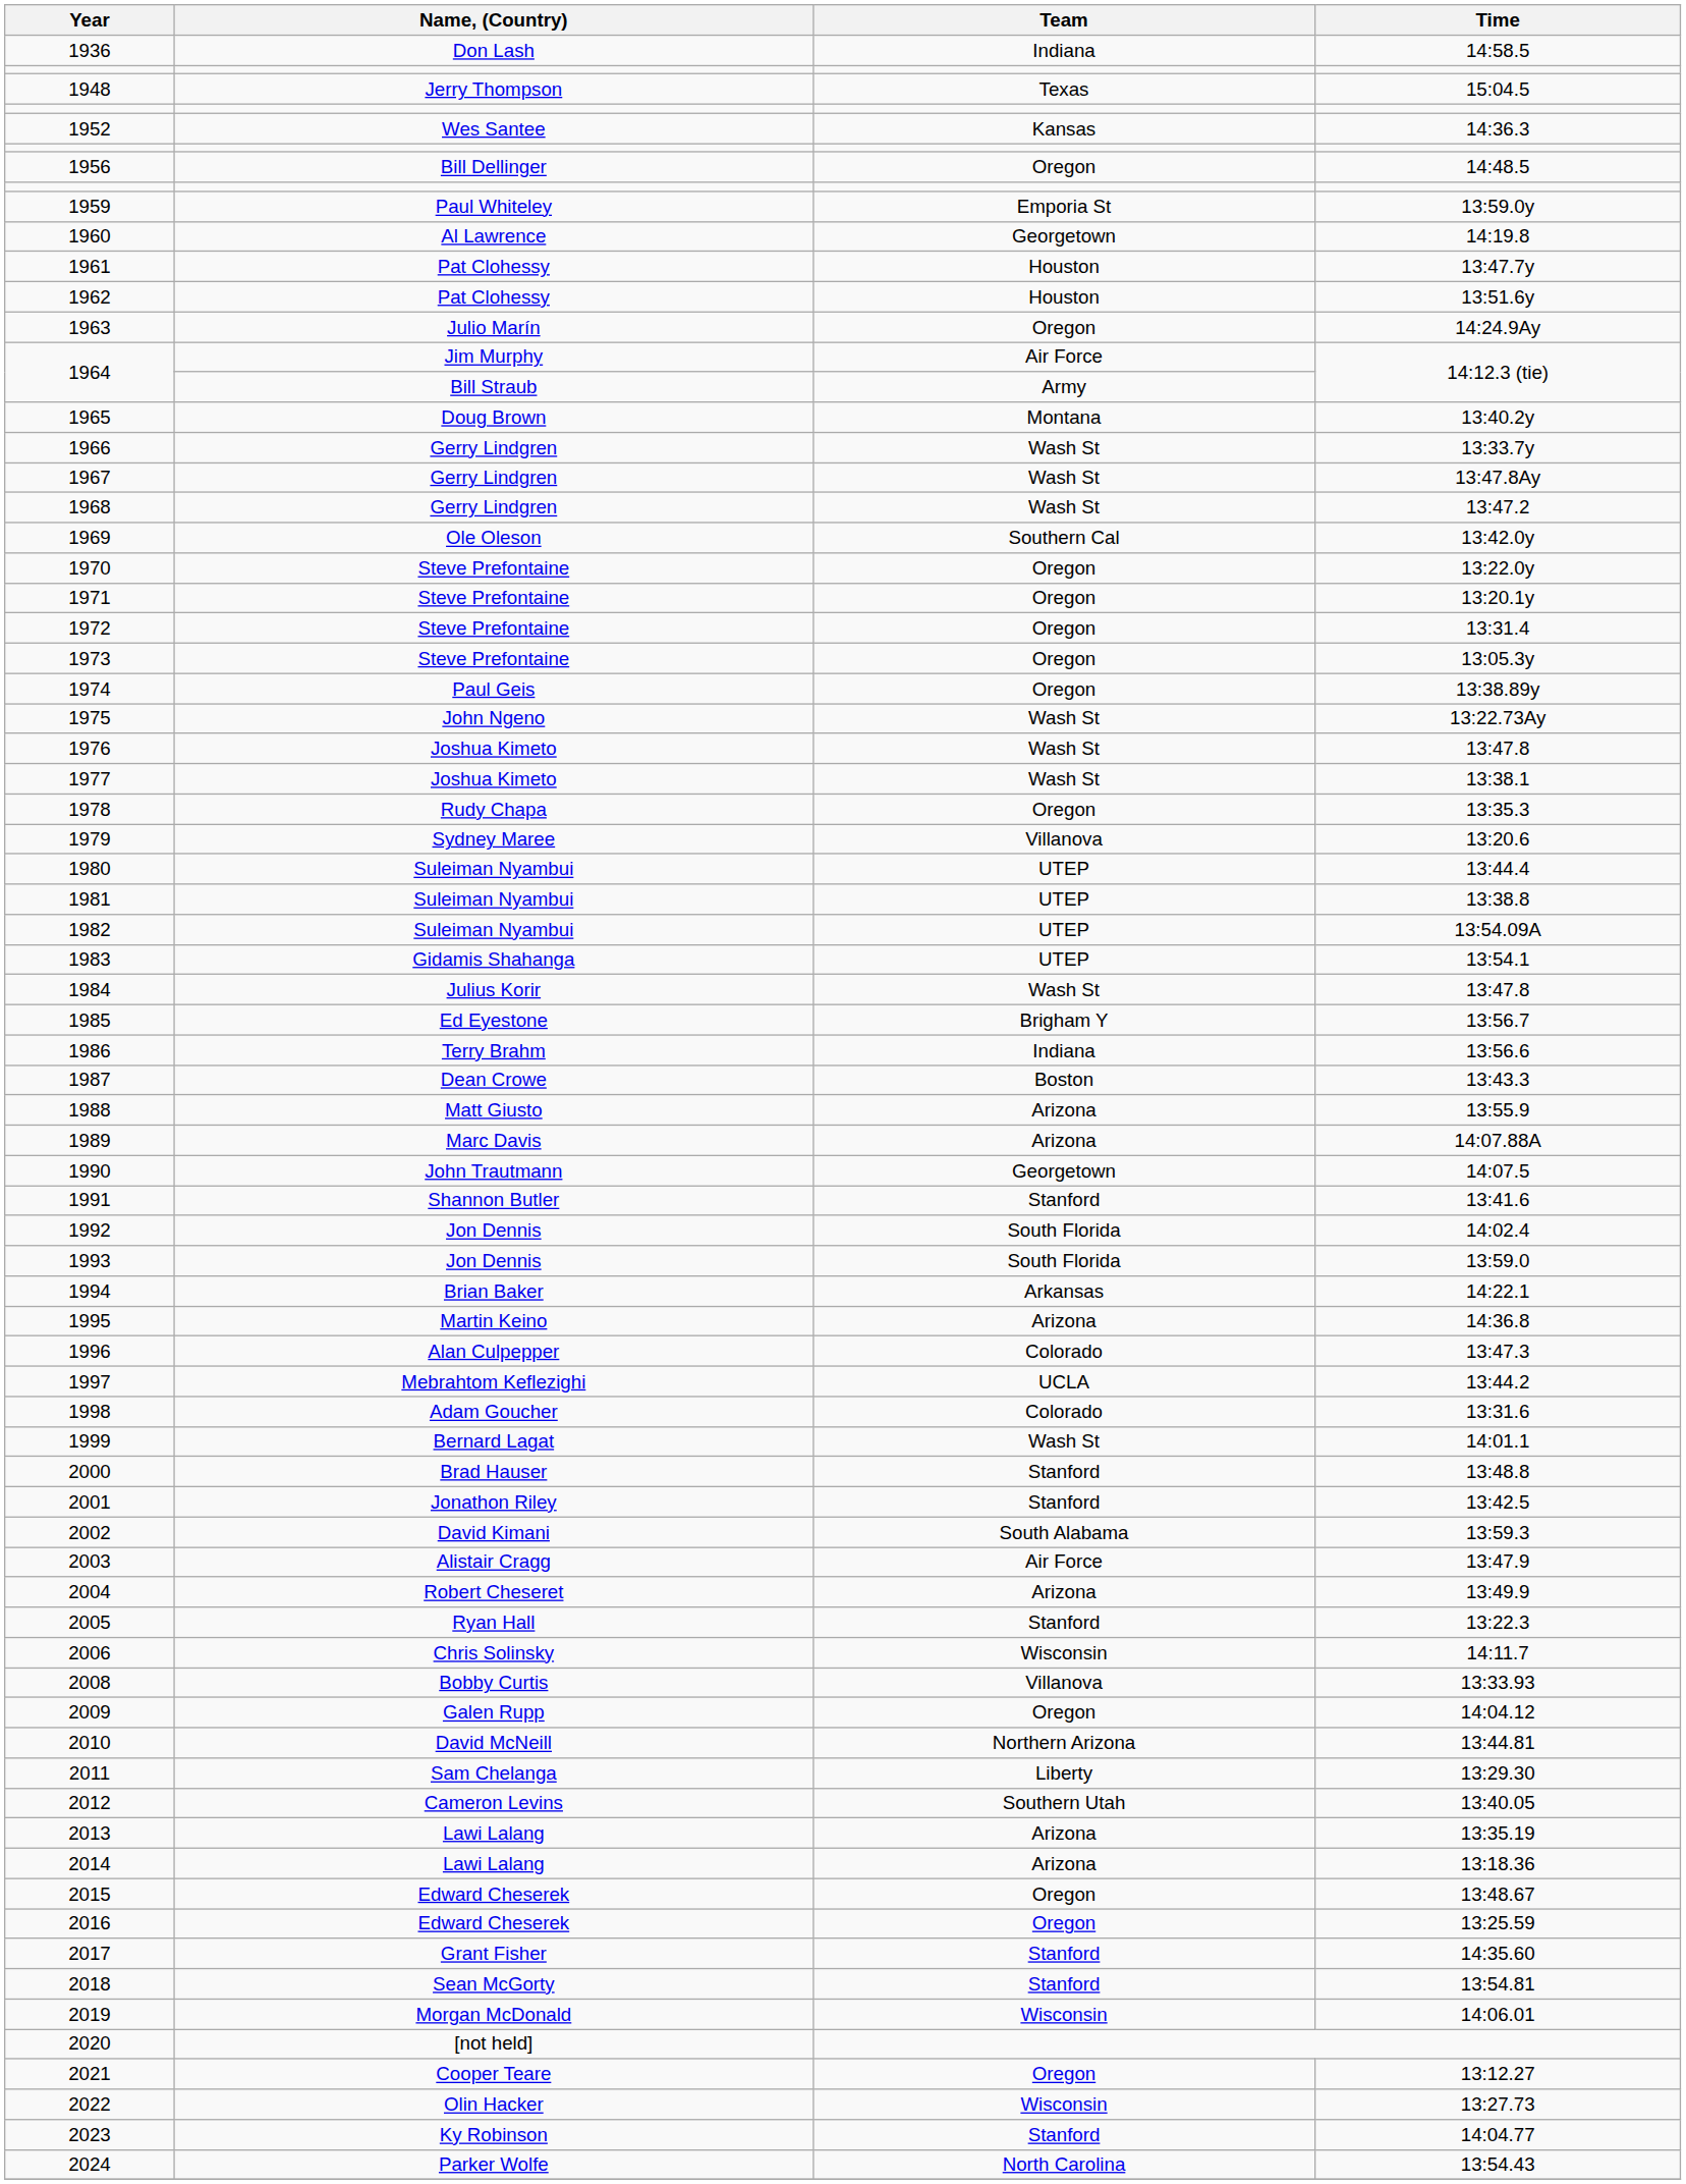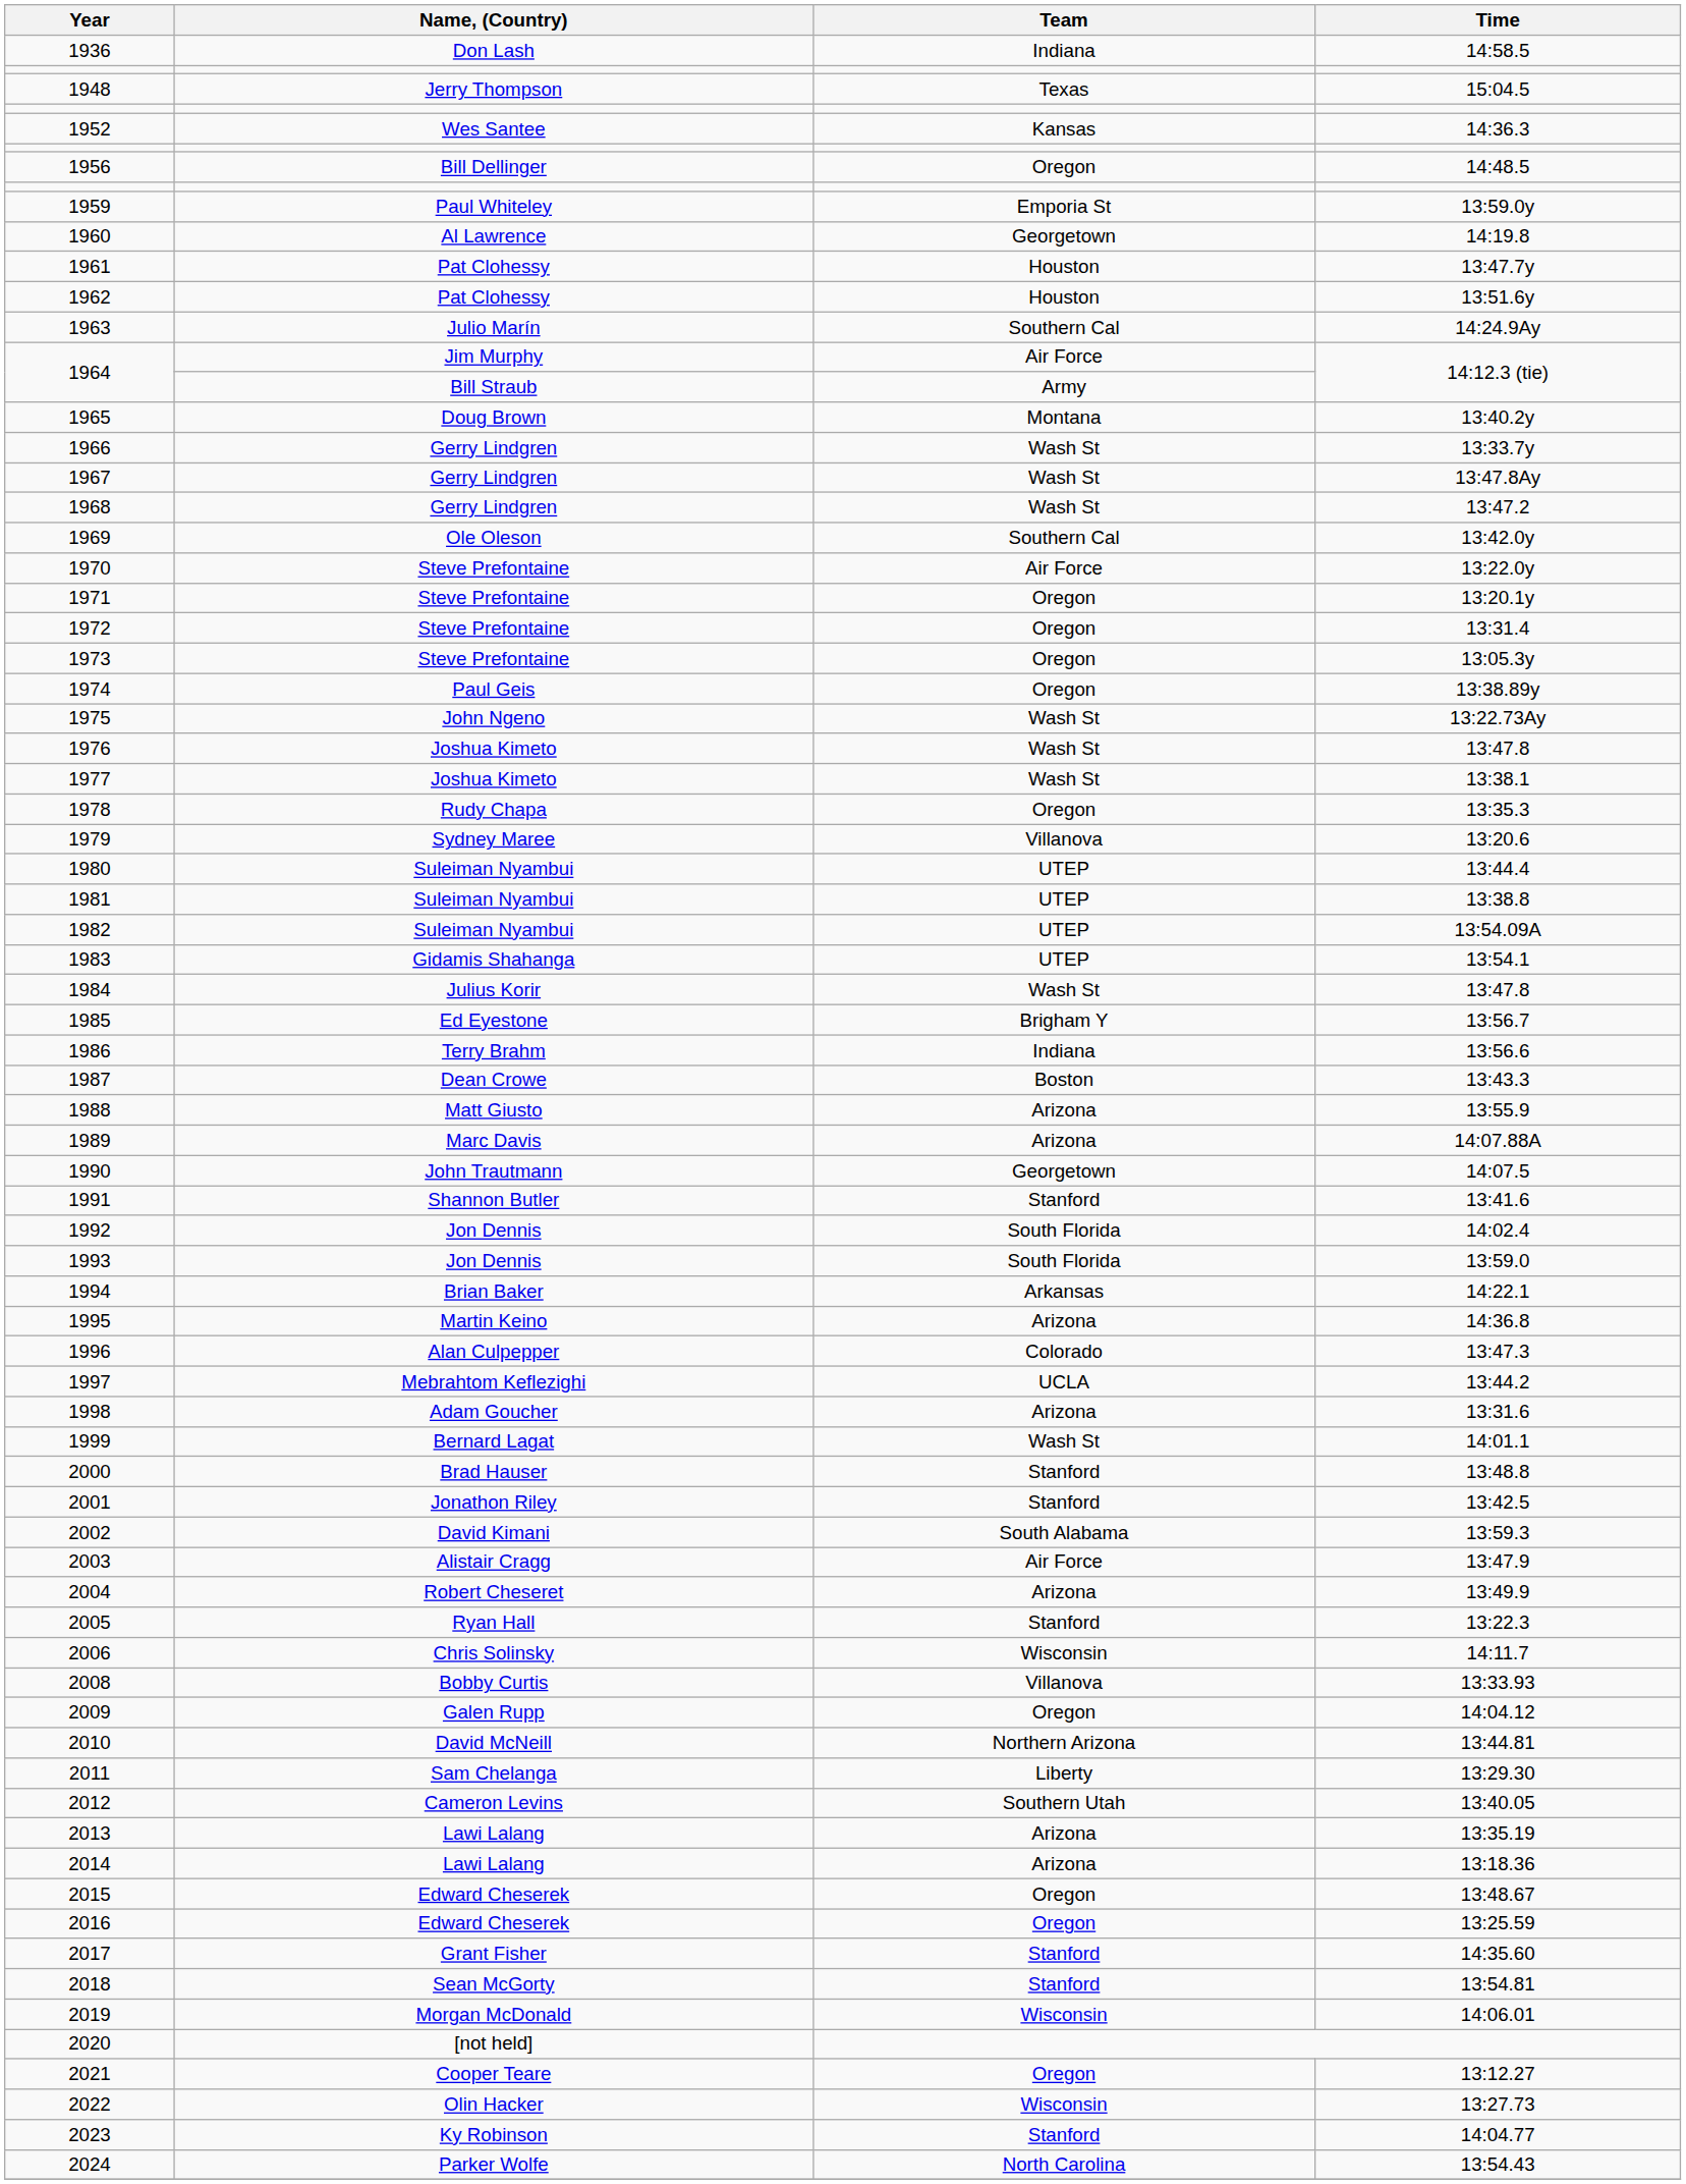1963 | Team: Oregon -> Southern Cal
1970 | Team: Oregon -> Air Force
1998 | Team: Colorado -> Arizona
